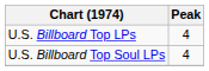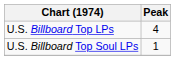U.S. Billboard Top Soul LPs | Peak: 4 -> 1
